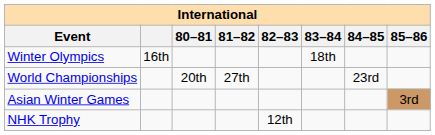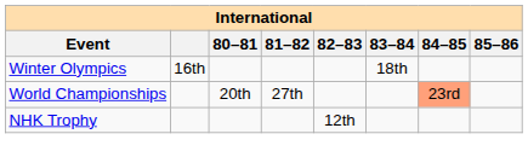World Championships | 84–85: no background -> lightsalmon background
- row: Asian Winter Games | 3rd
